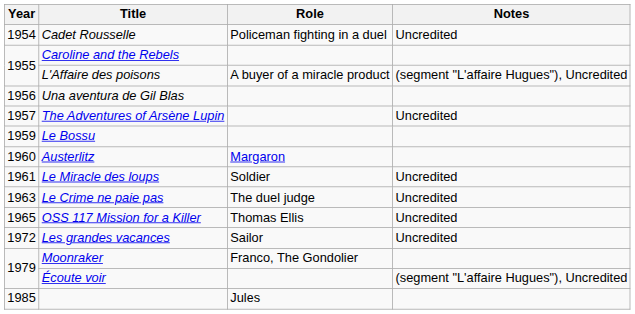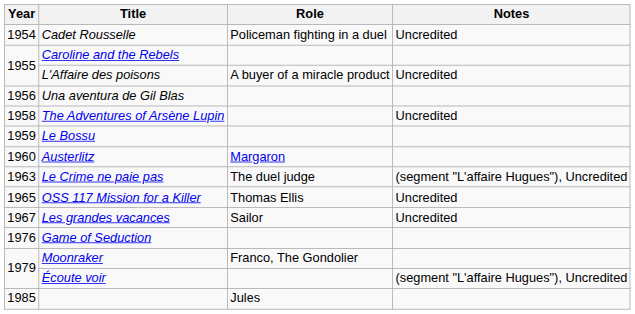L'Affaire des poisons | Notes: (segment "L'affaire Hugues"), Uncredited -> Uncredited
The Adventures of Arsène Lupin | Year: 1957 -> 1958
- row: 1961 | Le Miracle des loups | Soldier | Uncredited
Le Crime ne paie pas | Notes: Uncredited -> (segment "L'affaire Hugues"), Uncredited
Les grandes vacances | Year: 1972 -> 1967
+ row: 1976 | Game of Seduction
